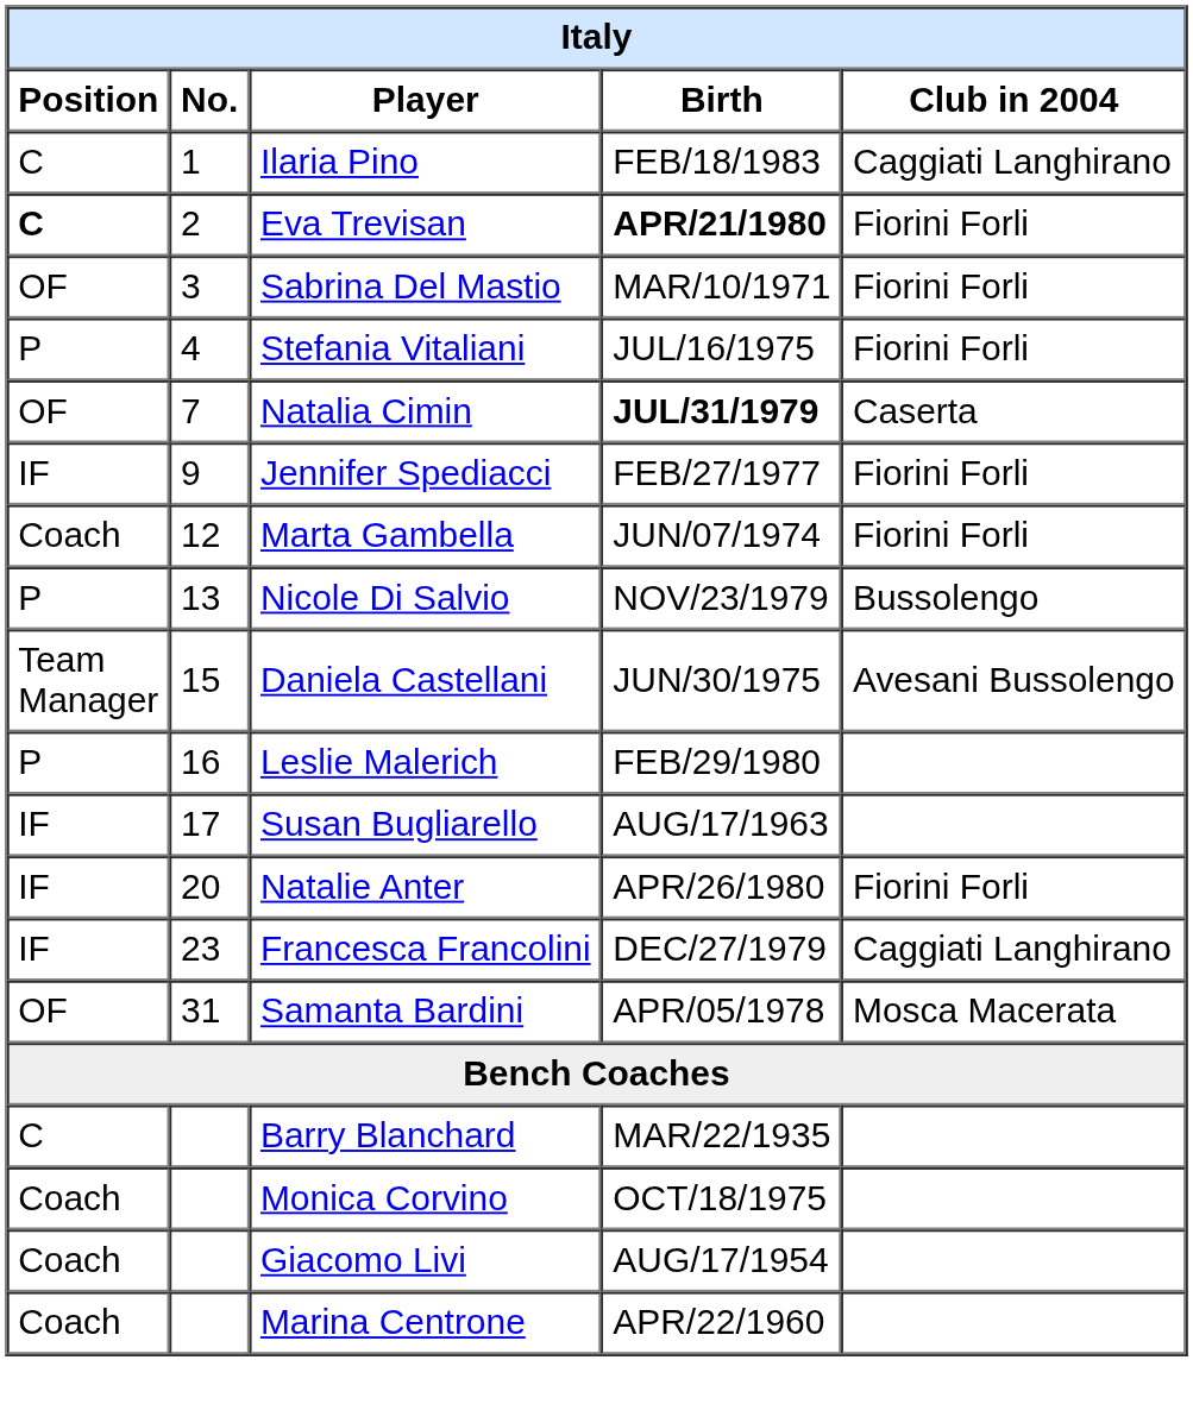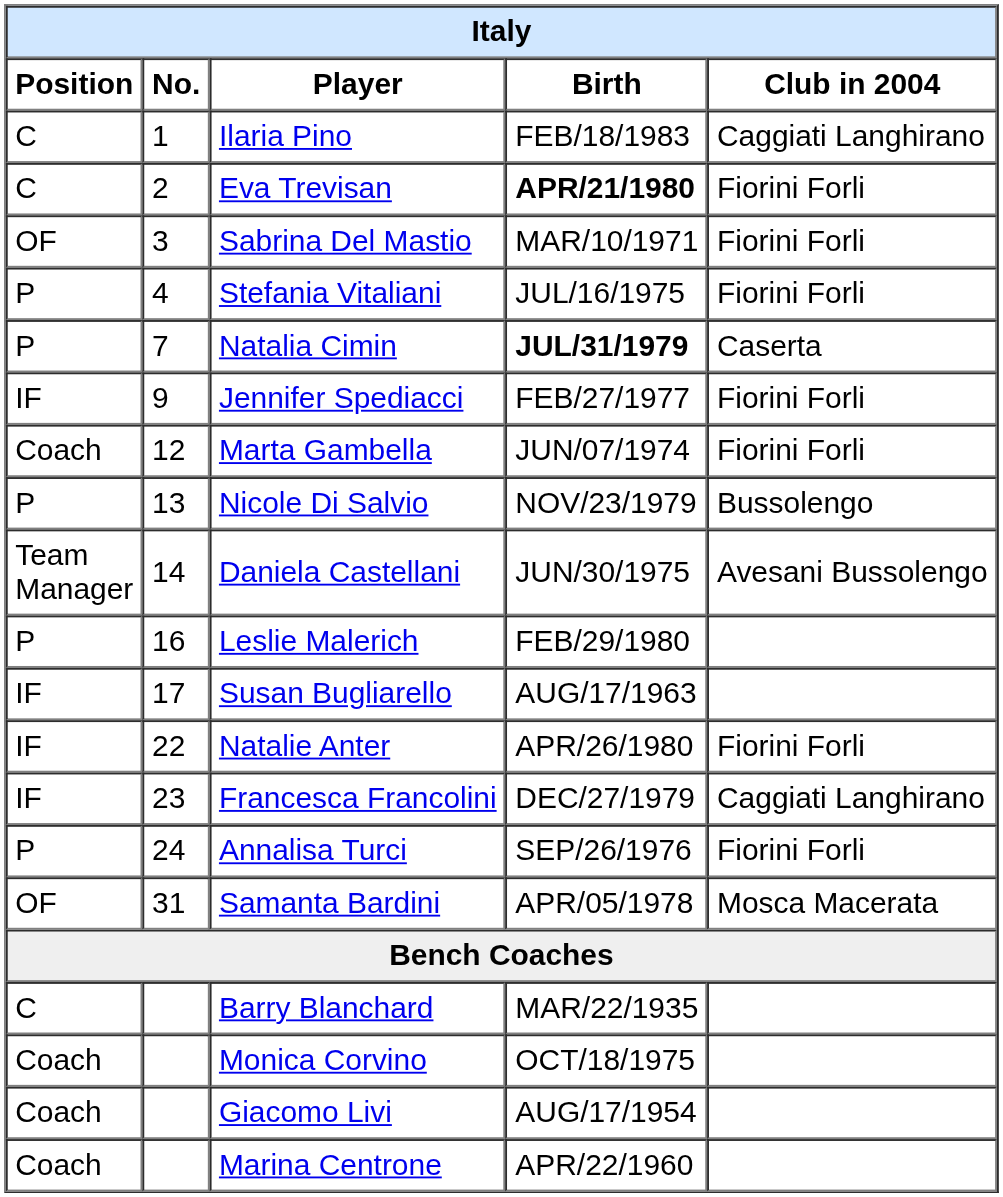Eva Trevisan | Position: bold -> normal
Natalia Cimin | Position: OF -> P
Daniela Castellani | No.: 15 -> 14
Natalie Anter | No.: 20 -> 22
+ row: P | 24 | Annalisa Turci | SEP/26/1976 | Fiorini Forli
